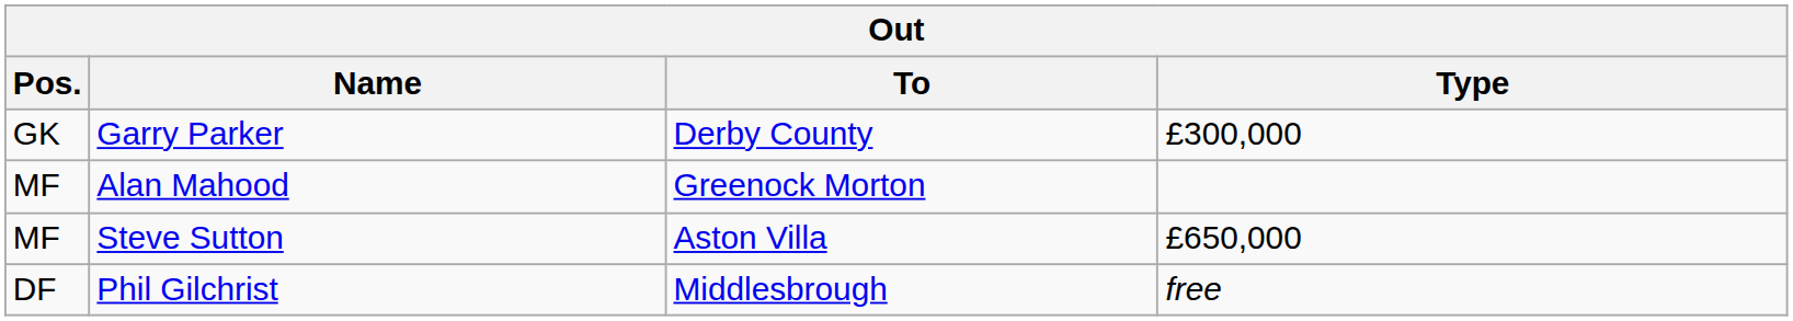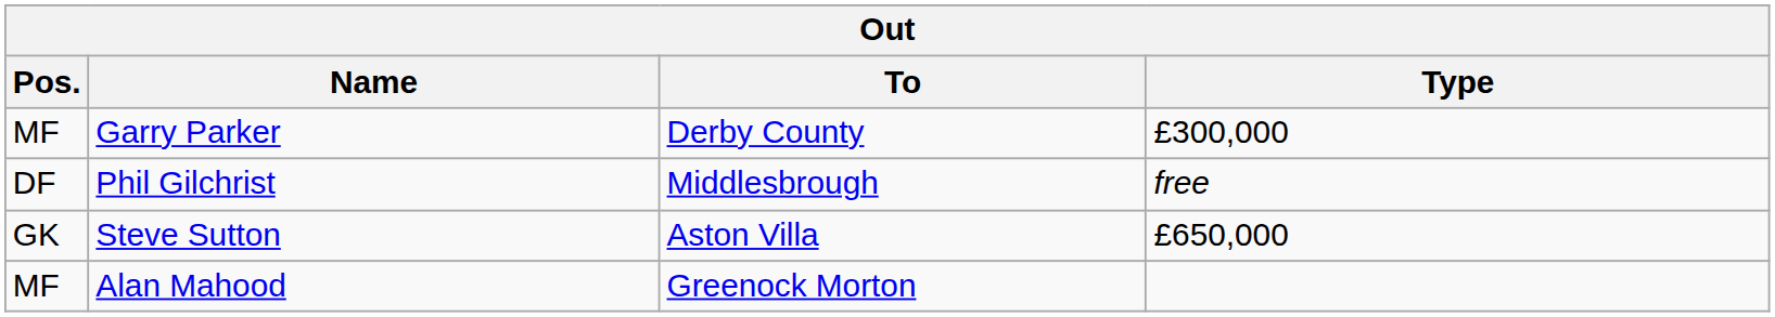Garry Parker | Pos.: GK -> MF
rows swapped: Phil Gilchrist <-> Alan Mahood
Steve Sutton | Pos.: MF -> GK
